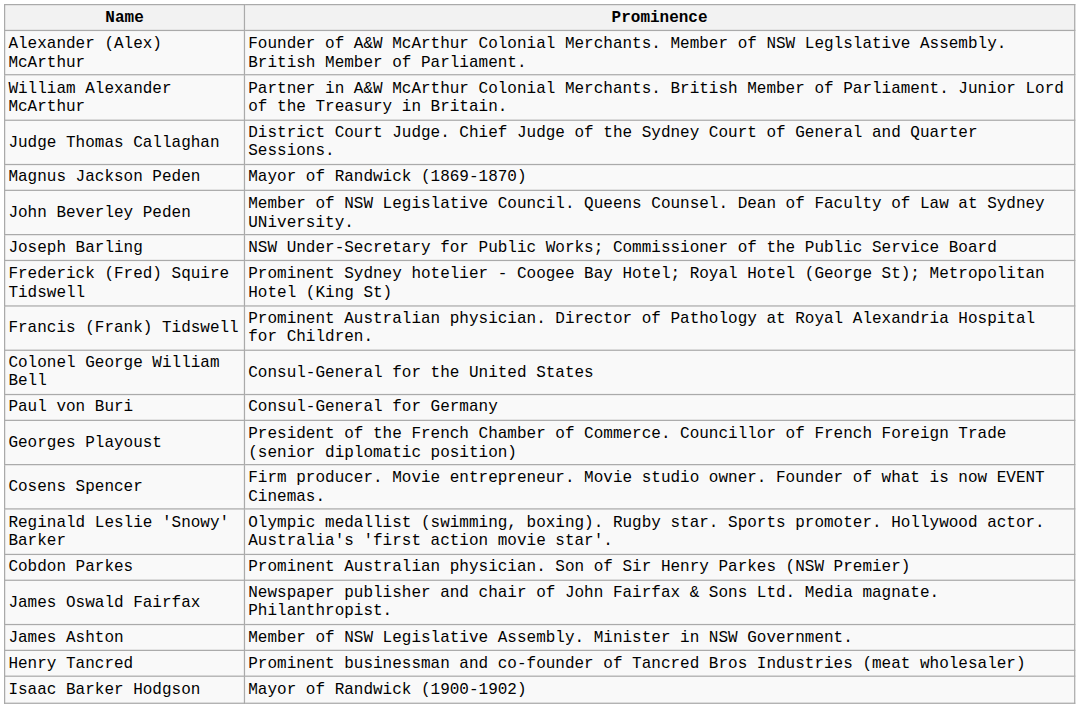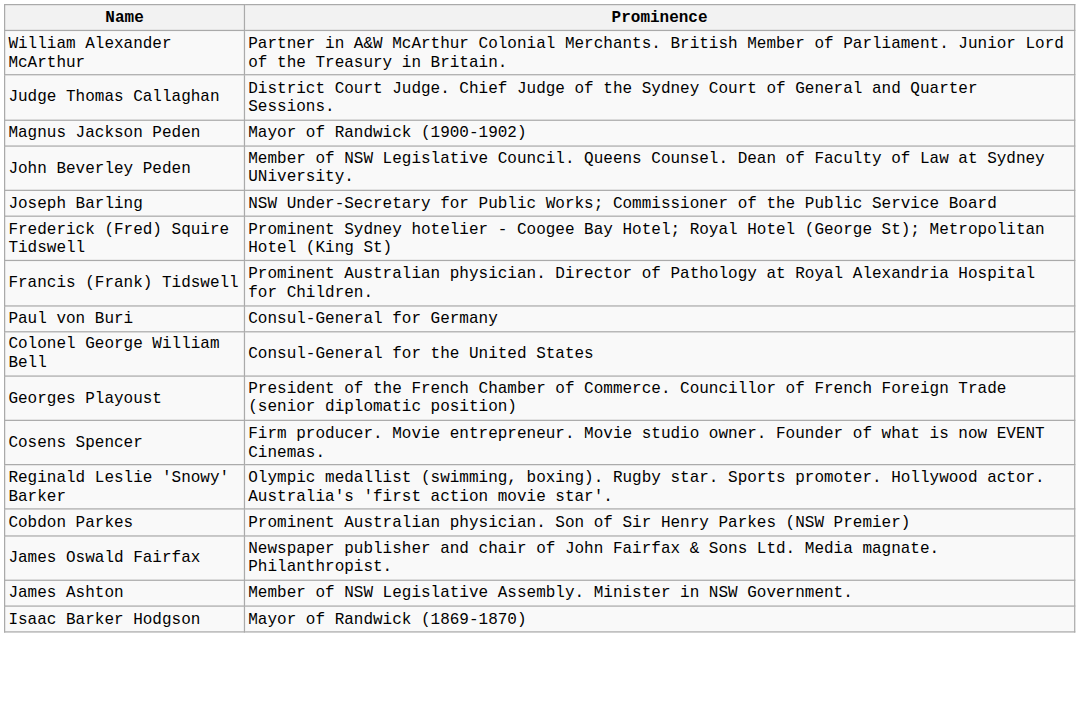- row: Alexander (Alex) McArthur | Founder of A&W McArthur Colonial Merchants. Member of NSW Leglslative Assembly. British Member of Parliament.
Magnus Jackson Peden | Prominence: Mayor of Randwick (1869-1870) -> Mayor of Randwick (1900-1902)
rows swapped: Colonel George William Bell <-> Paul von Buri
- row: Henry Tancred | Prominent businessman and co-founder of Tancred Bros Industries (meat wholesaler)
Isaac Barker Hodgson | Prominence: Mayor of Randwick (1900-1902) -> Mayor of Randwick (1869-1870)
